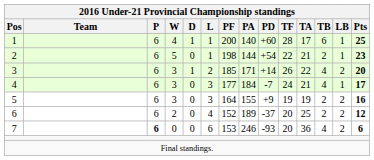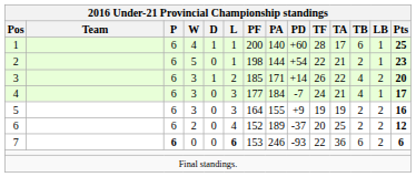7 | L: normal -> bold
7 | TF: 20 -> 22
7 | TB: 4 -> 6
